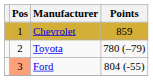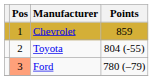Toyota | Points: 780 (–79) -> 804 (-55)
Ford | Points: 804 (-55) -> 780 (–79)
